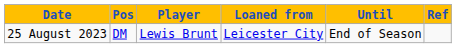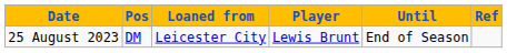columns swapped: Player <-> Loaned from
